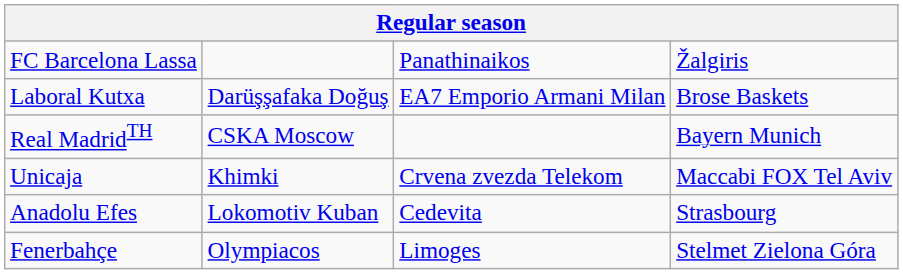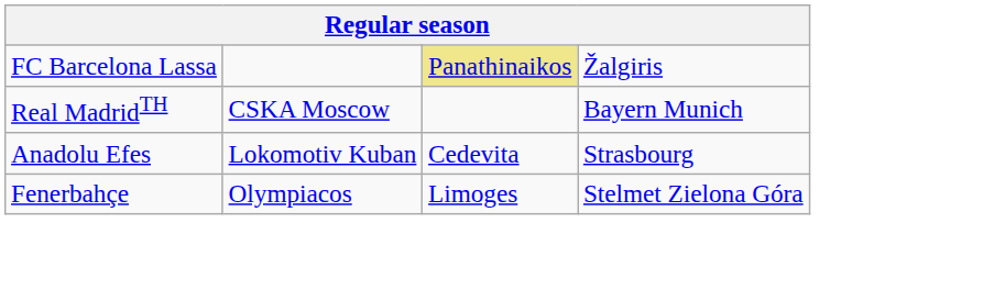FC Barcelona Lassa | column 3: no background -> khaki background
- row: Laboral Kutxa | Darüşşafaka Doğuş | EA7 Emporio Armani Milan | Brose Baskets
- row: Unicaja | Khimki | Crvena zvezda Telekom | Maccabi FOX Tel Aviv
